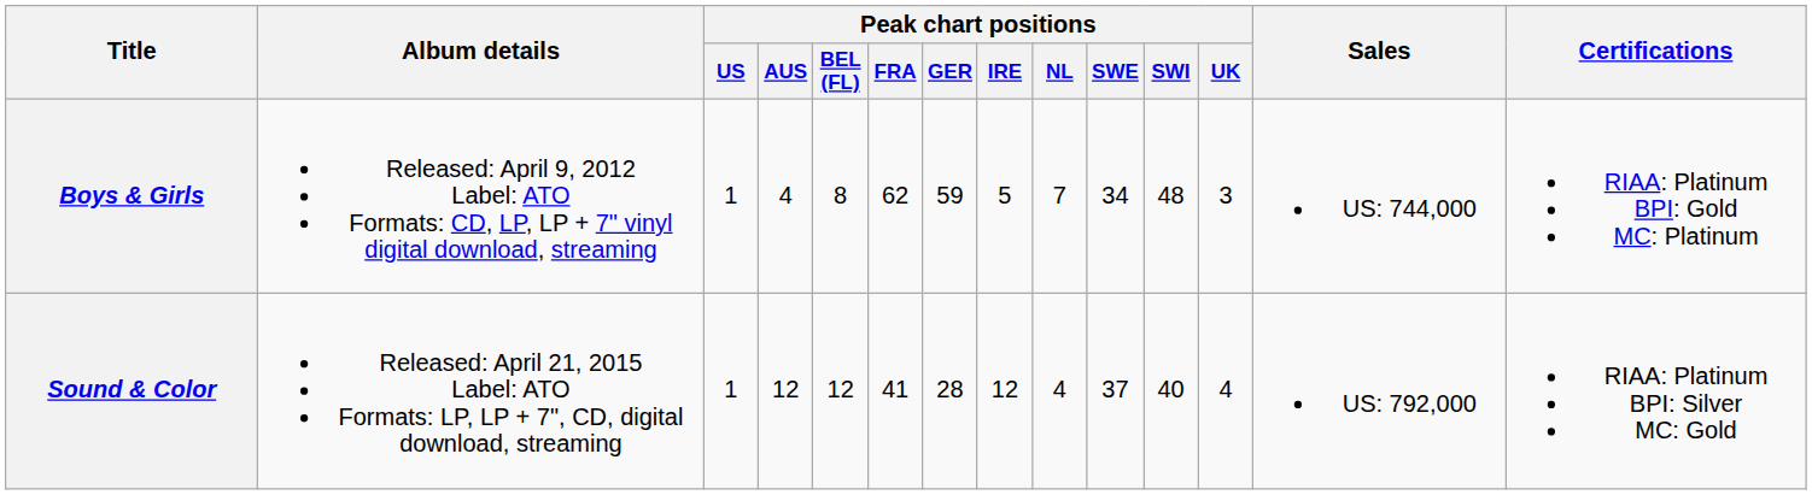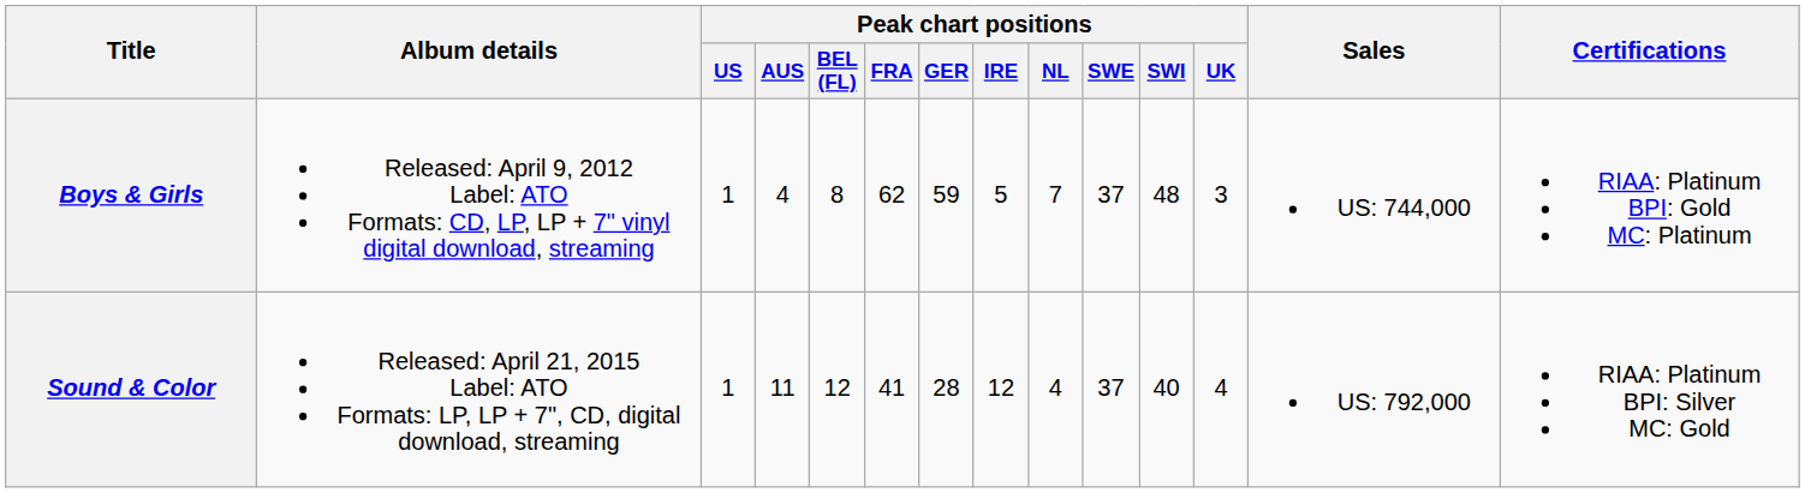Boys & Girls | Peak chart positions / SWE: 34 -> 37
Sound & Color | Peak chart positions / AUS: 12 -> 11
